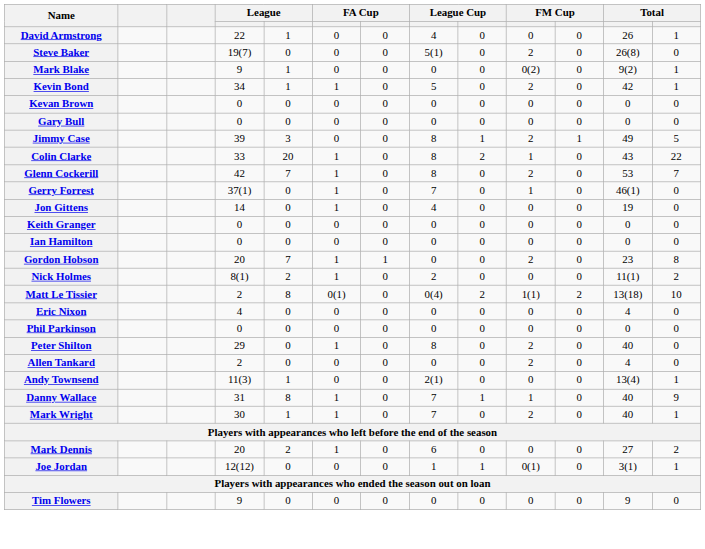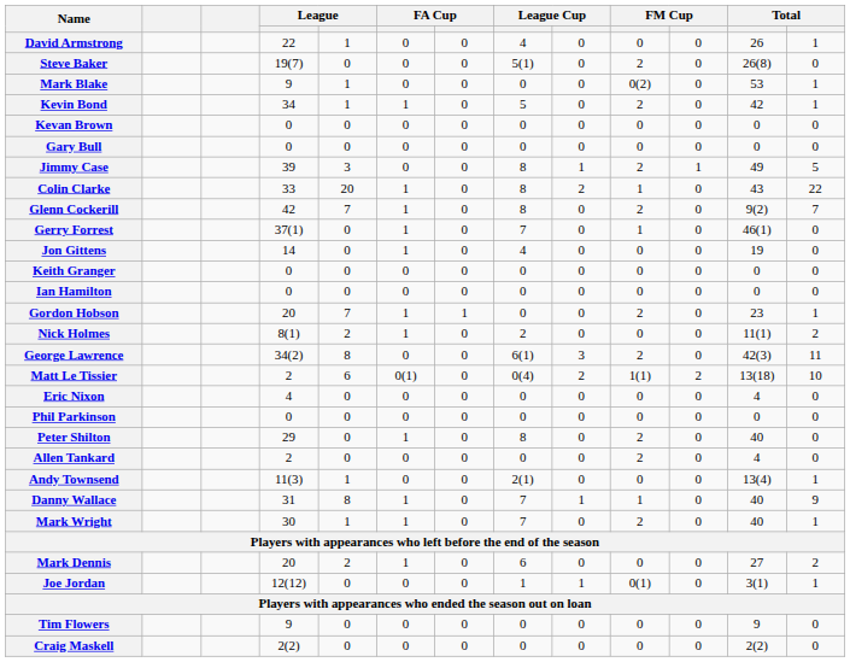Mark Blake | column 12: 9(2) -> 53
Glenn Cockerill | column 12: 53 -> 9(2)
Gordon Hobson | column 13: 8 -> 1
+ row: George Lawrence | 34(2) | 8 | 0 | 0 | 6(1) | 3 | 2 | 0 | 42(3) | 11
Matt Le Tissier | column 5: 8 -> 6
+ row: Craig Maskell | 2(2) | 0 | 0 | 0 | 0 | 0 | 0 | 0 | 2(2) | 0
